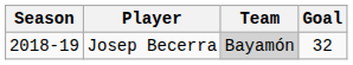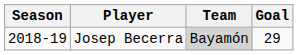Josep Becerra | Goal: 32 -> 29
